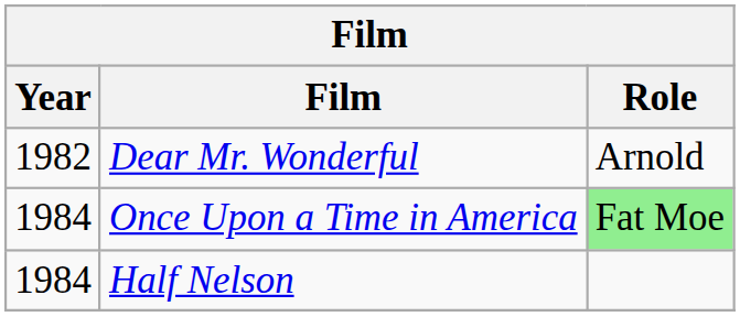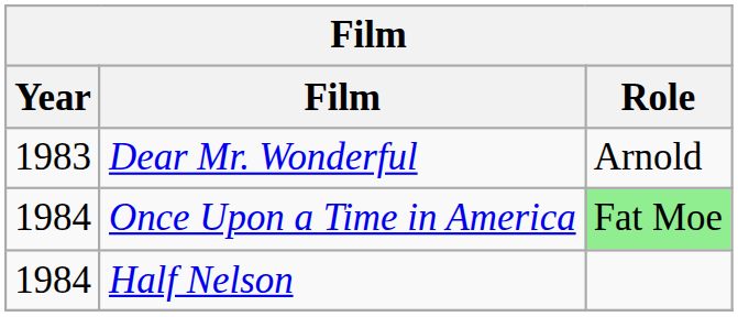Dear Mr. Wonderful | Year: 1982 -> 1983
